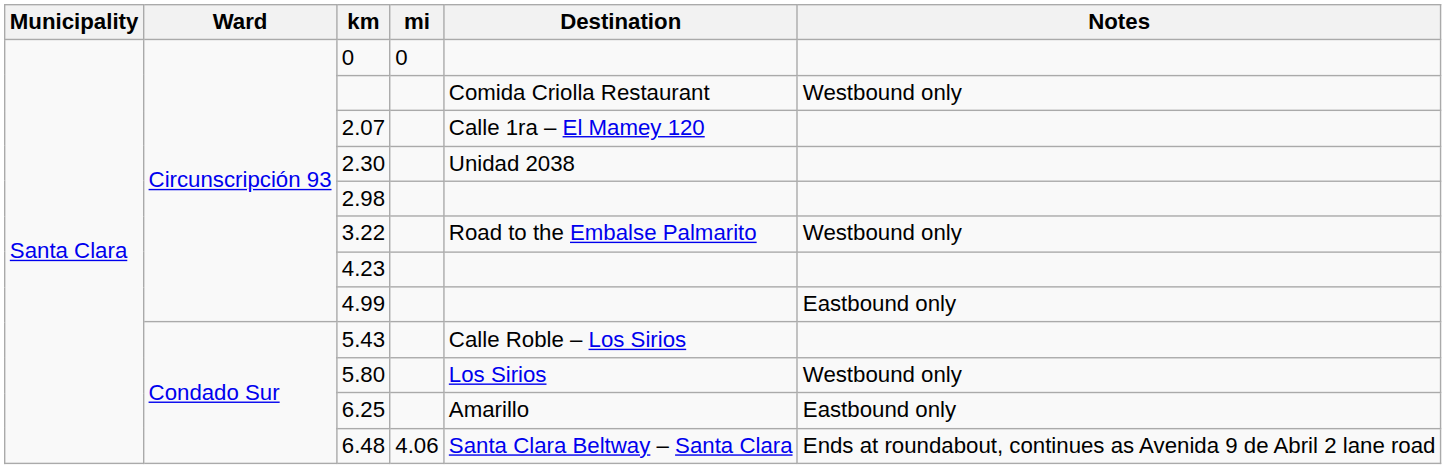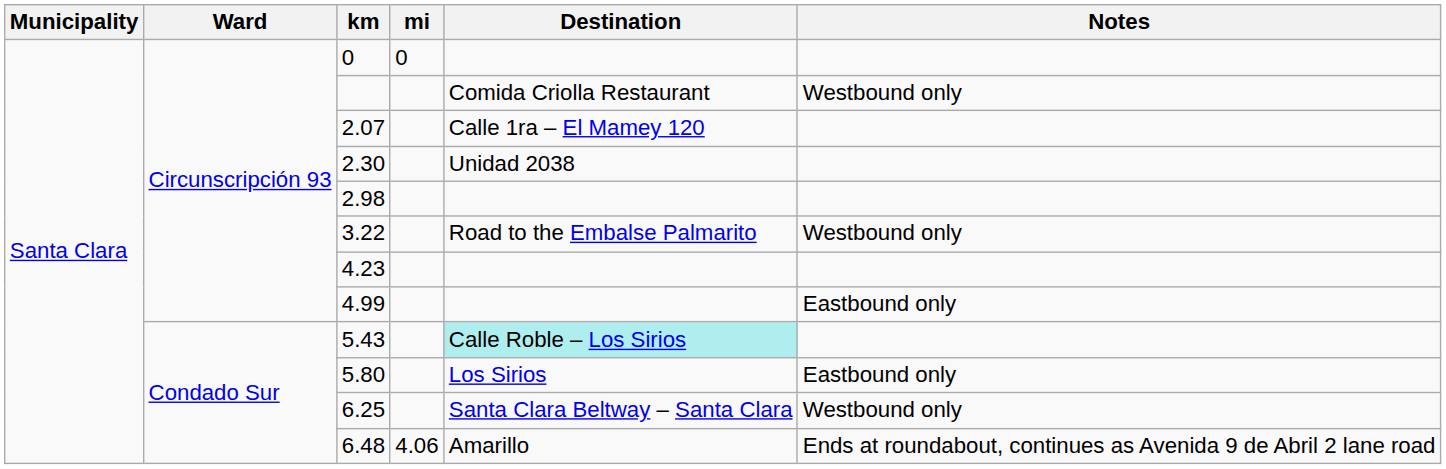5.43 | Destination: no background -> paleturquoise background
5.80 | Notes: Westbound only -> Eastbound only
6.25 | Destination: Amarillo -> Santa Clara Beltway – Santa Clara
6.25 | Notes: Eastbound only -> Westbound only
6.48 | Destination: Santa Clara Beltway – Santa Clara -> Amarillo
